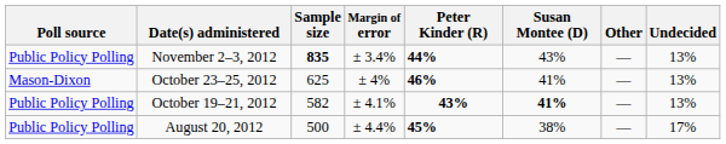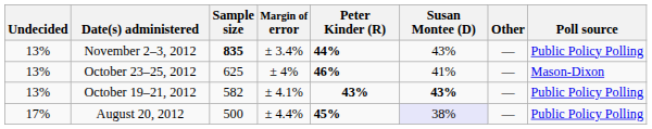columns swapped: Poll source <-> Undecided
October 19–21, 2012 | Susan Montee (D): 41% -> 43%
August 20, 2012 | Susan Montee (D): no background -> lavender background
